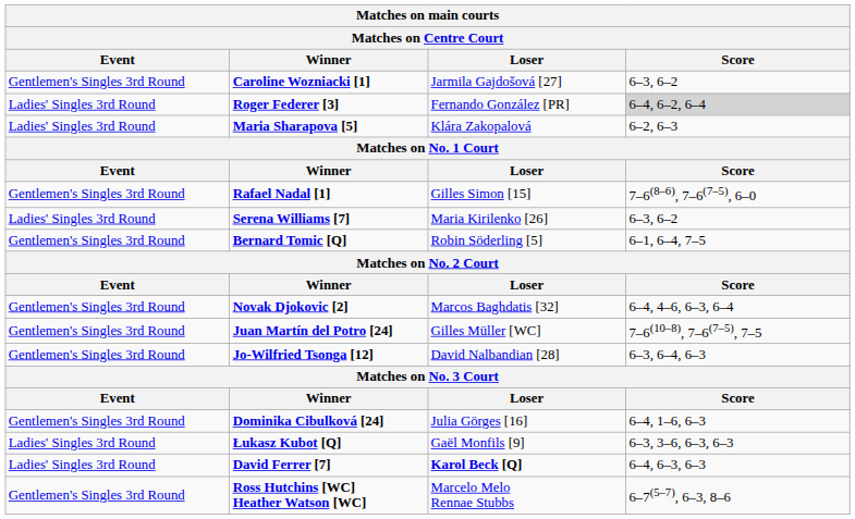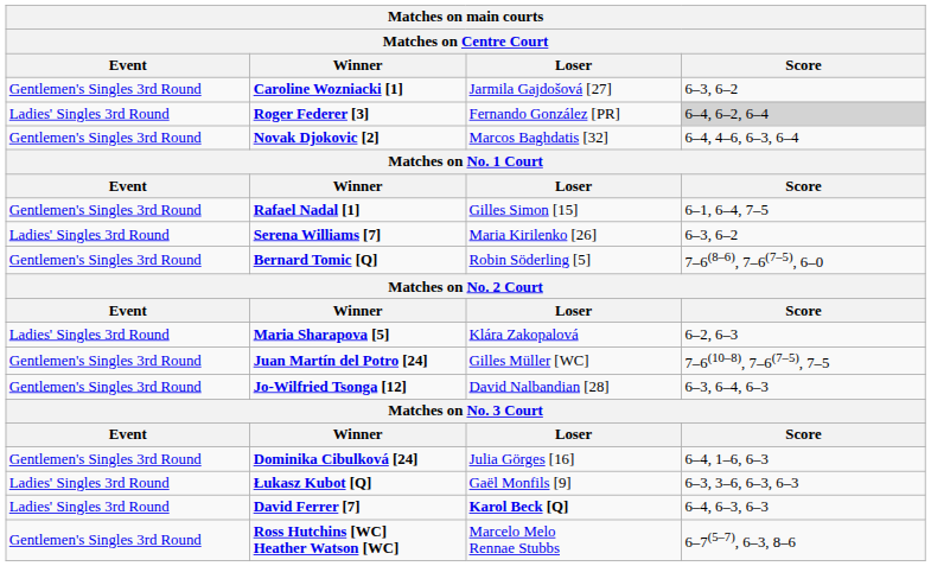rows swapped: Novak Djokovic [2] <-> Maria Sharapova [5]
Rafael Nadal [1] | Score: 7–6(8–6), 7–6(7–5), 6–0 -> 6–1, 6–4, 7–5
Bernard Tomic [Q] | Score: 6–1, 6–4, 7–5 -> 7–6(8–6), 7–6(7–5), 6–0
